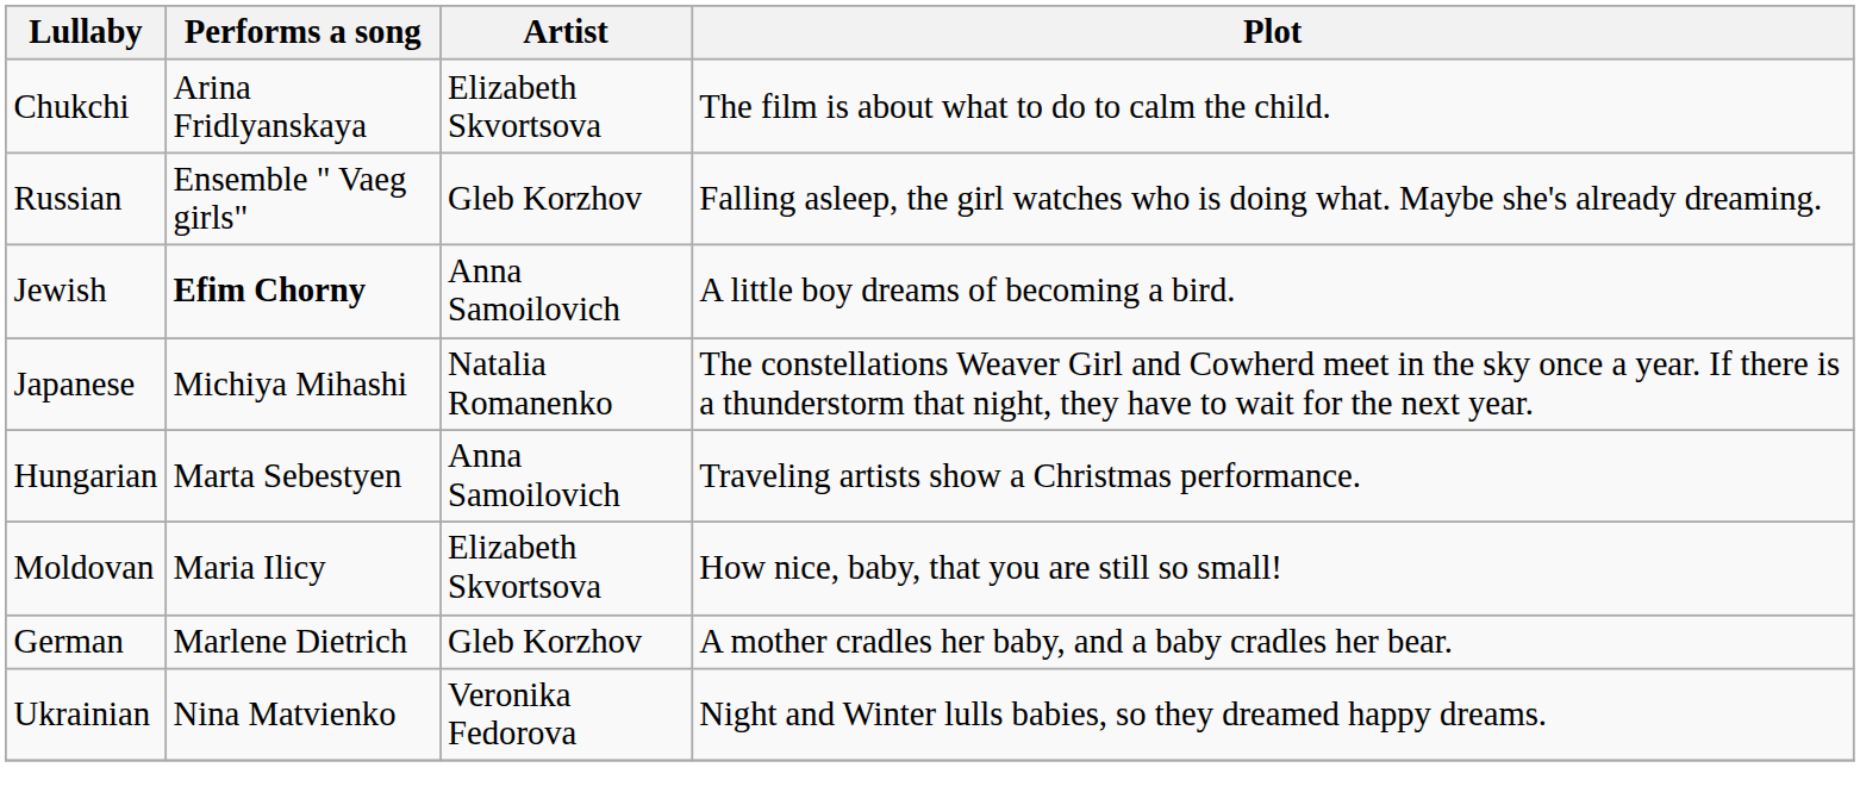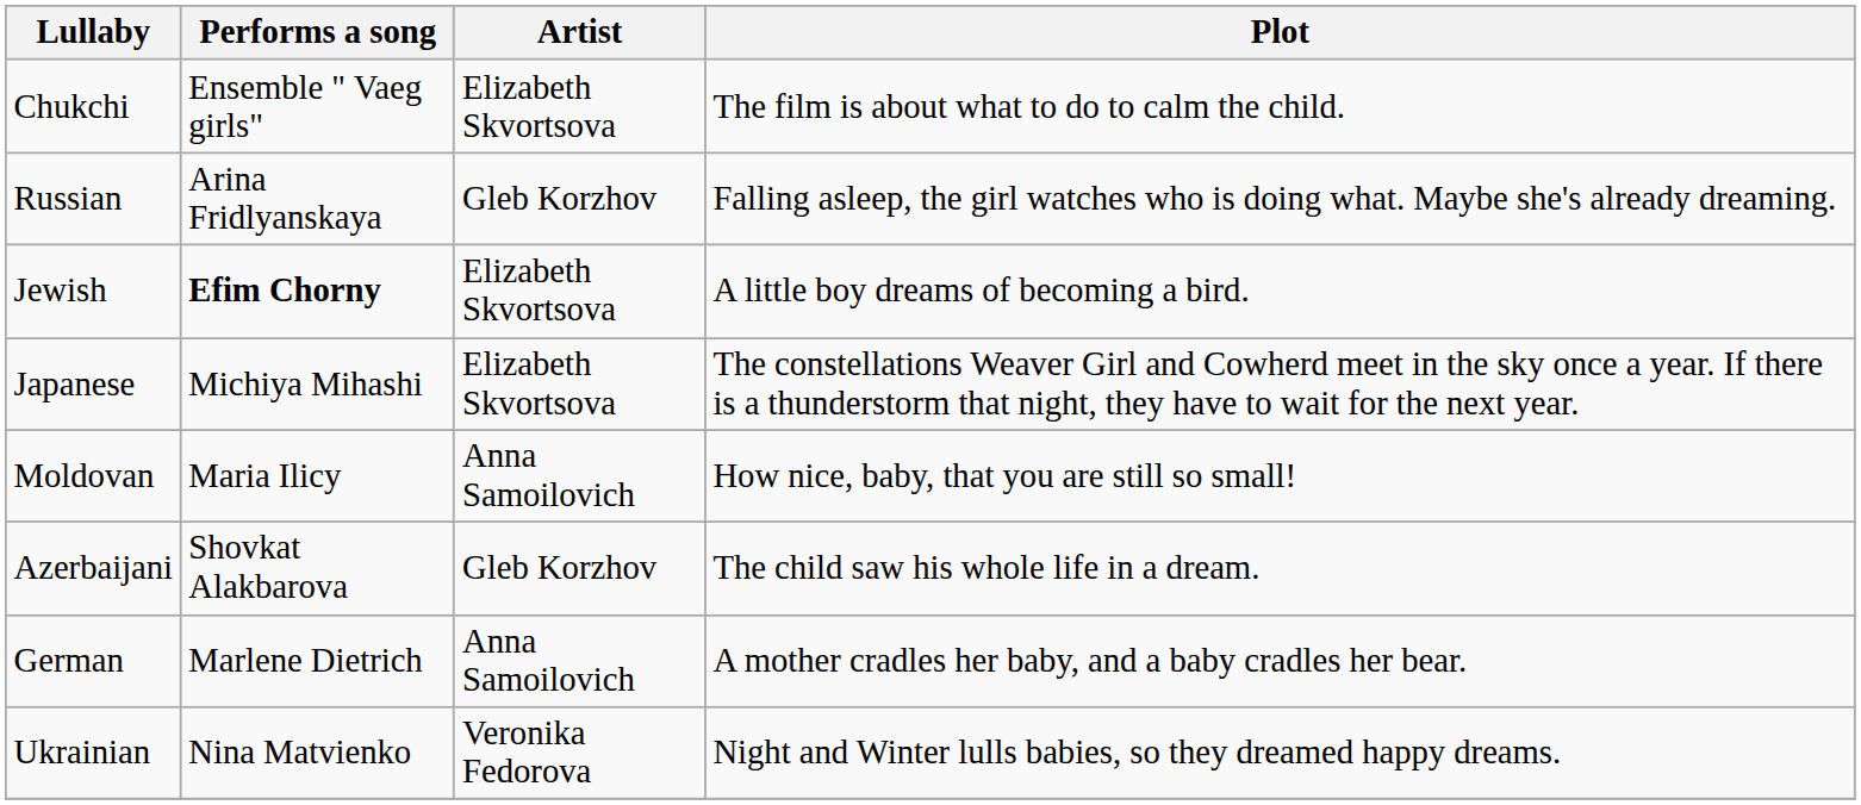Chukchi | Performs a song: Arina Fridlyanskaya -> Ensemble " Vaeg girls"
Russian | Performs a song: Ensemble " Vaeg girls" -> Arina Fridlyanskaya
Jewish | Artist: Anna Samoilovich -> Elizabeth Skvortsova
Japanese | Artist: Natalia Romanenko -> Elizabeth Skvortsova
- row: Hungarian | Marta Sebestyen | Anna Samoilovich | Traveling artists show a Christmas performance.
Moldovan | Artist: Elizabeth Skvortsova -> Anna Samoilovich
+ row: Azerbaijani | Shovkat Alakbarova | Gleb Korzhov | The child saw his whole life in a dream.
German | Artist: Gleb Korzhov -> Anna Samoilovich
